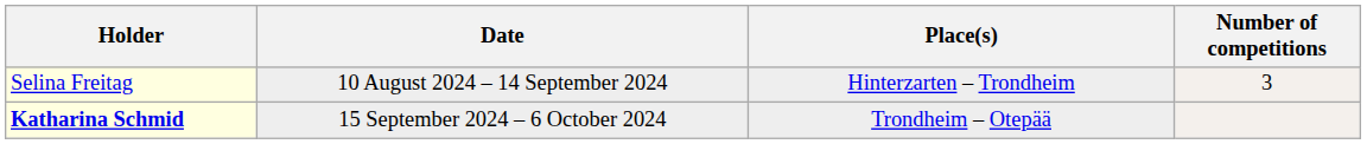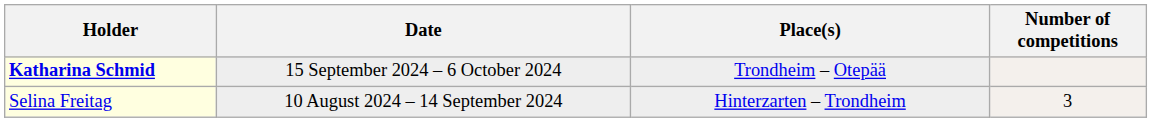rows swapped: Selina Freitag <-> Katharina Schmid
